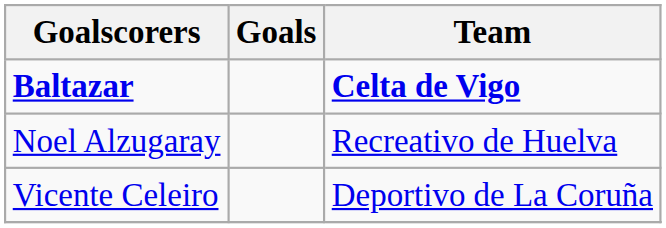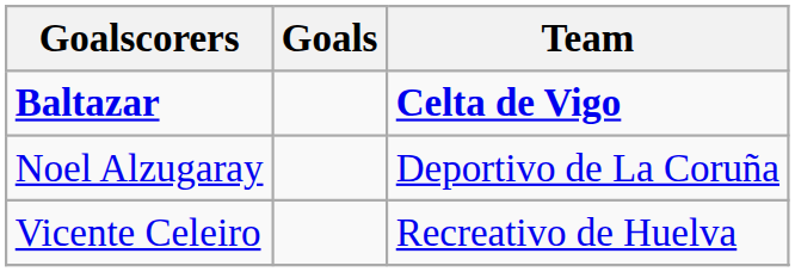Noel Alzugaray | Team: Recreativo de Huelva -> Deportivo de La Coruña
Vicente Celeiro | Team: Deportivo de La Coruña -> Recreativo de Huelva
